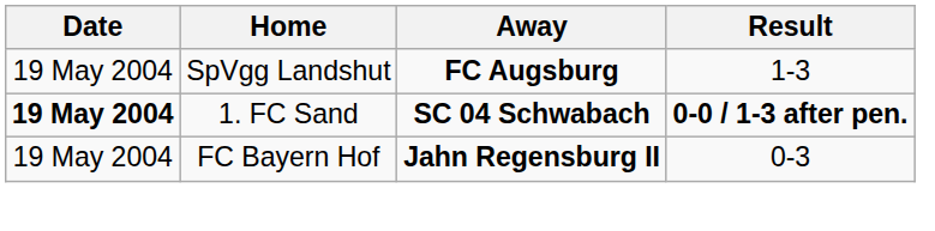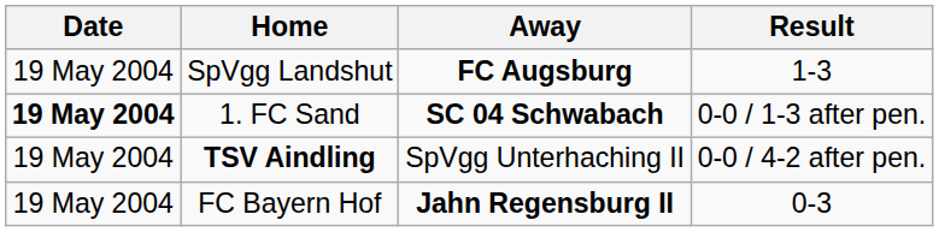1. FC Sand | Result: bold -> normal
+ row: 19 May 2004 | TSV Aindling | SpVgg Unterhaching II | 0-0 / 4-2 after pen.
